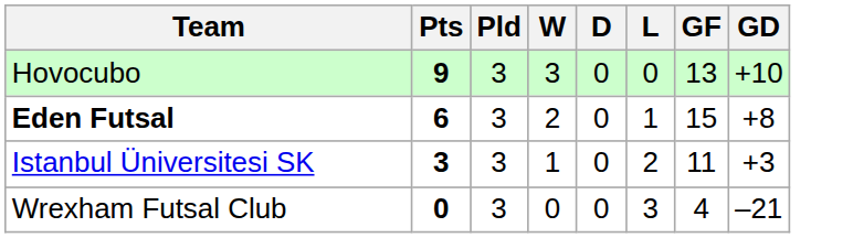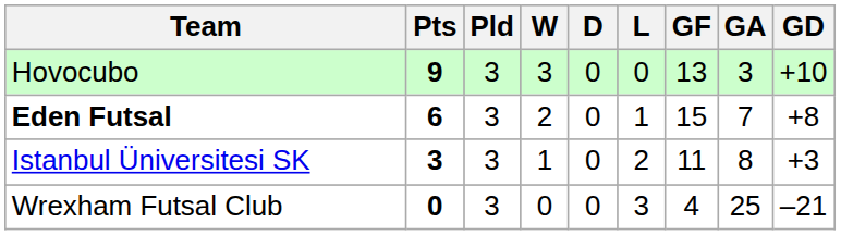+ column: GA | 3 | 7 | 8 | 25
